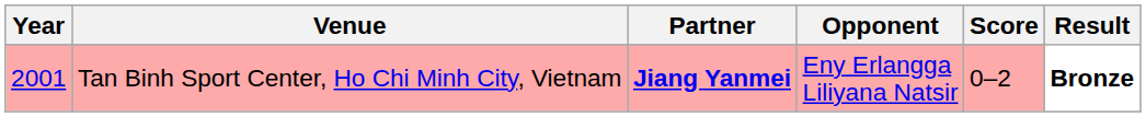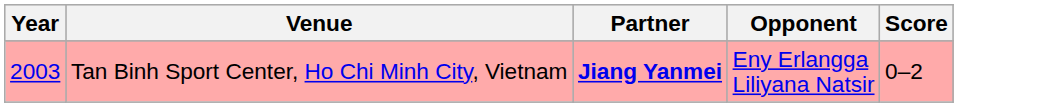- column: Result | Bronze
Tan Binh Sport Center, Ho Chi Minh City, Vietnam | Year: 2001 -> 2003
